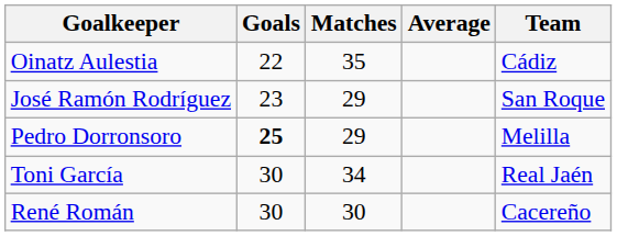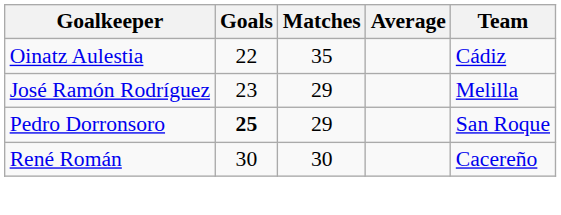José Ramón Rodríguez | Team: San Roque -> Melilla
Pedro Dorronsoro | Team: Melilla -> San Roque
- row: Toni García | 30 | 34 | Real Jaén
